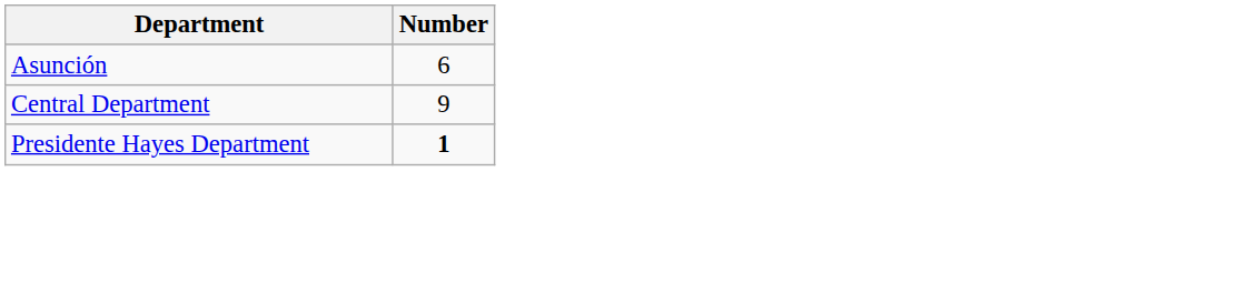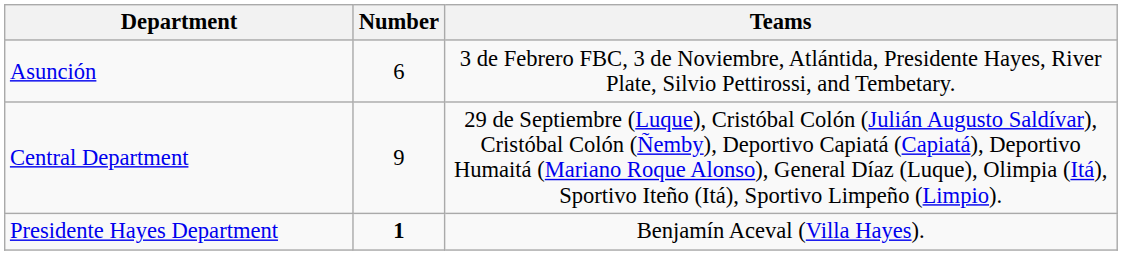+ column: Teams | 3 de Febrero FBC, 3 de Noviembre, Atlántida, Presidente Hayes, River Plate, Silvio Pettirossi, and Tembetary. | 29 de Septiembre (Luque), Cristóbal Colón (Julián Augusto Saldívar), Cristóbal Colón (Ñemby), Deportivo Capiatá (Capiatá), Deportivo Humaitá (Mariano Roque Alonso), General Díaz (Luque), Olimpia (Itá), Sportivo Iteño (Itá), Sportivo Limpeño (Limpio). | Benjamín Aceval (Villa Hayes).
